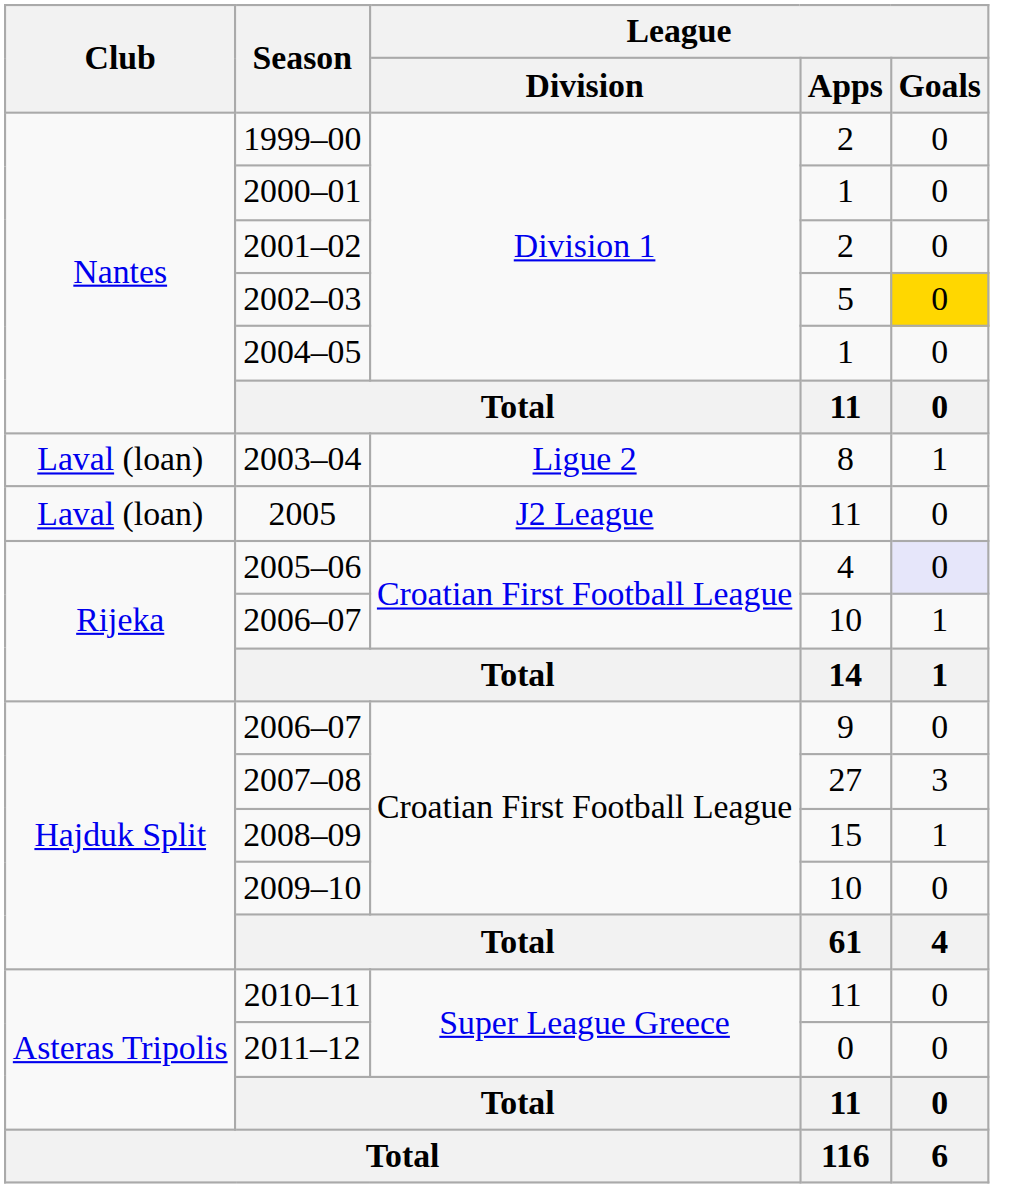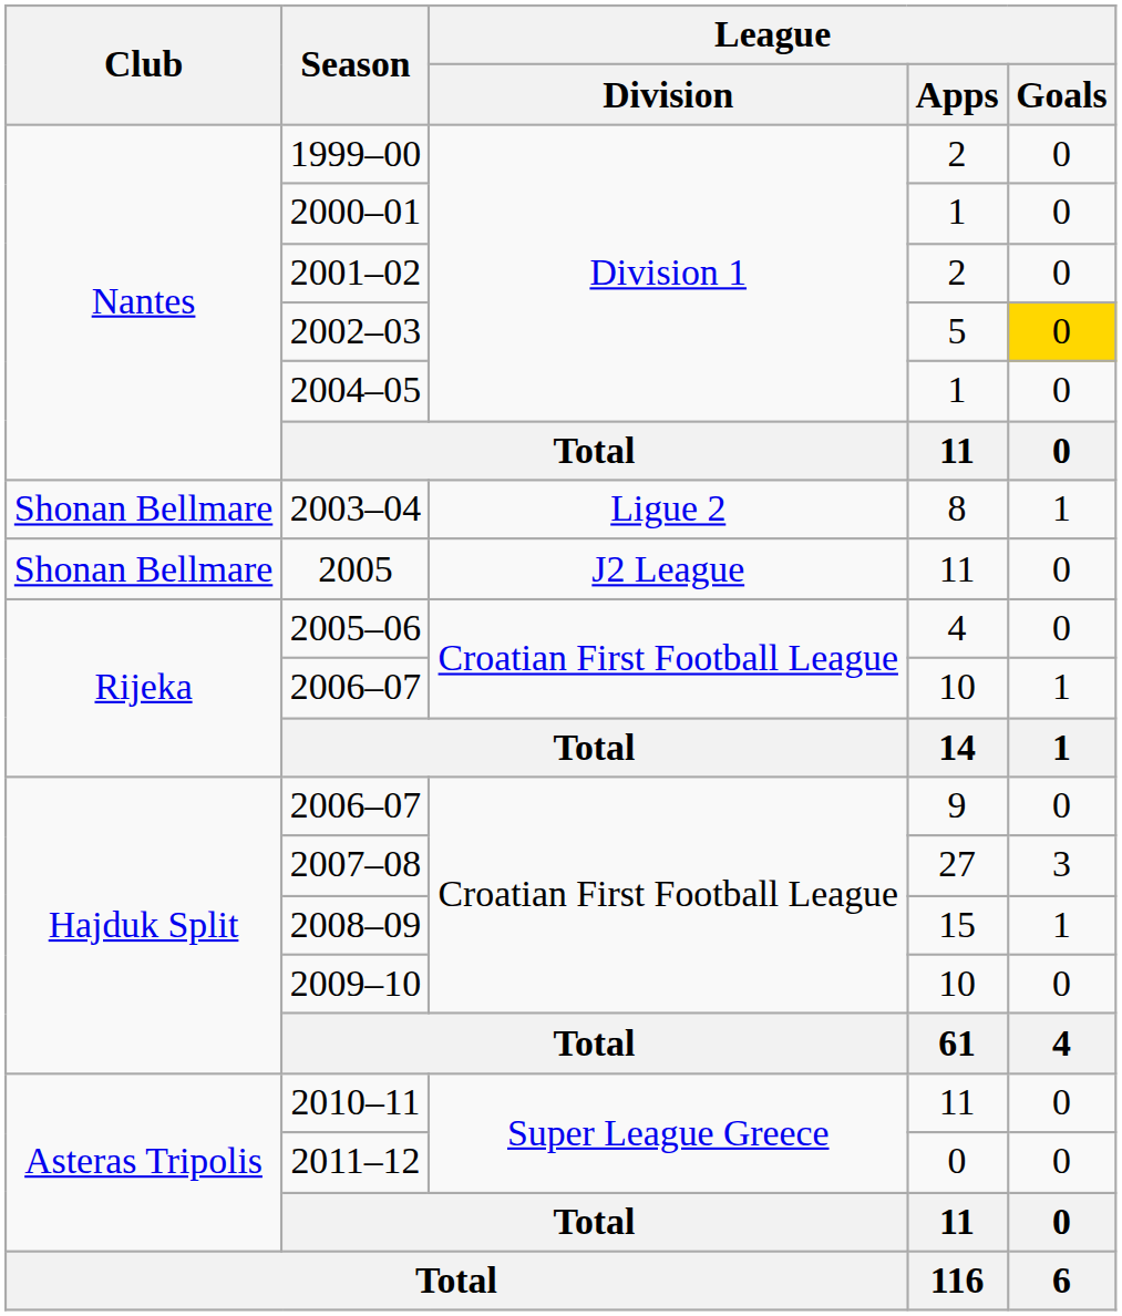2003–04 | Club: Laval (loan) -> Shonan Bellmare
2005 | Club: Laval (loan) -> Shonan Bellmare
2005–06 | League / Goals: lavender background -> no background
